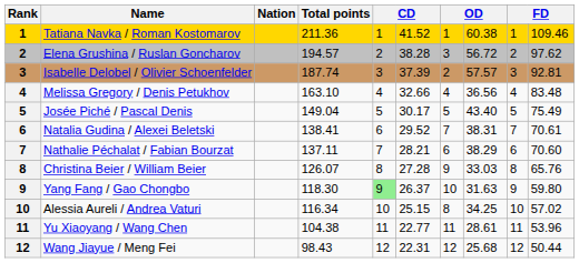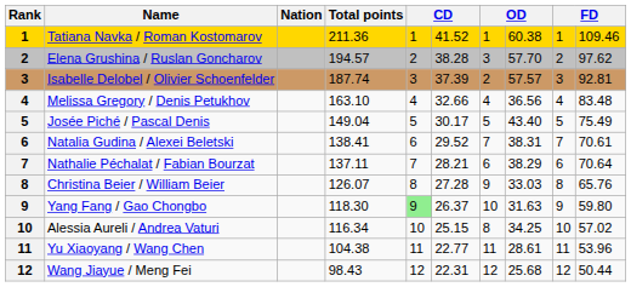Elena Grushina / Ruslan Goncharov | column 8: 56.72 -> 57.70
Nathalie Péchalat / Fabian Bourzat | column 10: 70.60 -> 70.64
